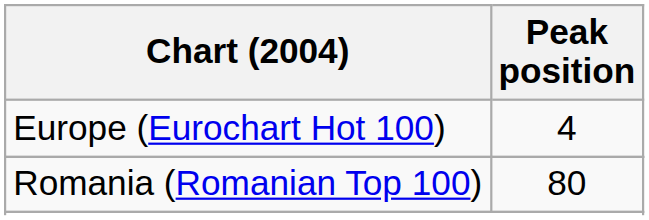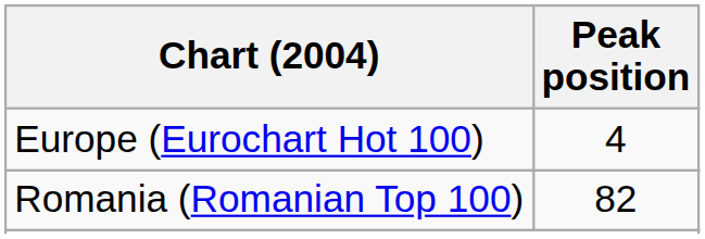Romania (Romanian Top 100) | Peak position: 80 -> 82
